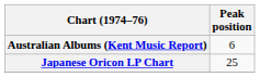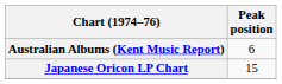Japanese Oricon LP Chart | Peak position: 25 -> 15
